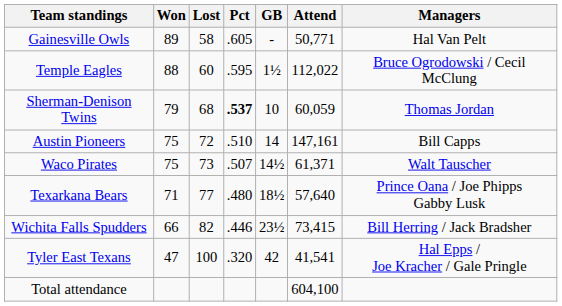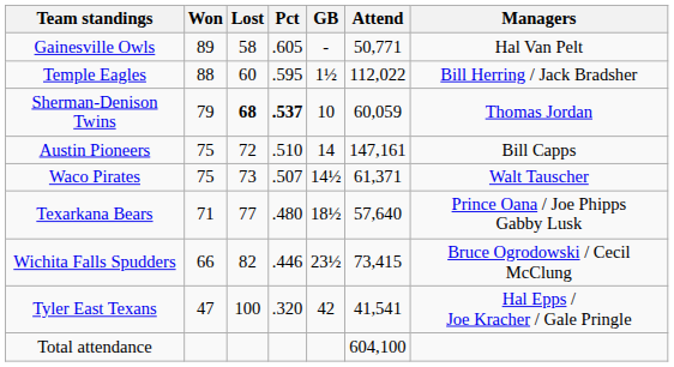Temple Eagles | Managers: Bruce Ogrodowski / Cecil McClung -> Bill Herring / Jack Bradsher
Sherman-Denison Twins | Lost: normal -> bold
Wichita Falls Spudders | Managers: Bill Herring / Jack Bradsher -> Bruce Ogrodowski / Cecil McClung
